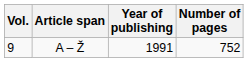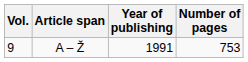A – Ž | Number of pages: 752 -> 753
